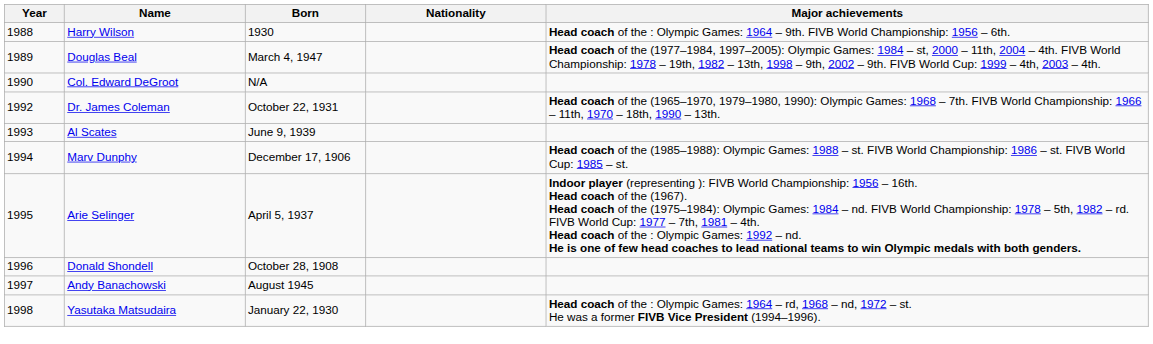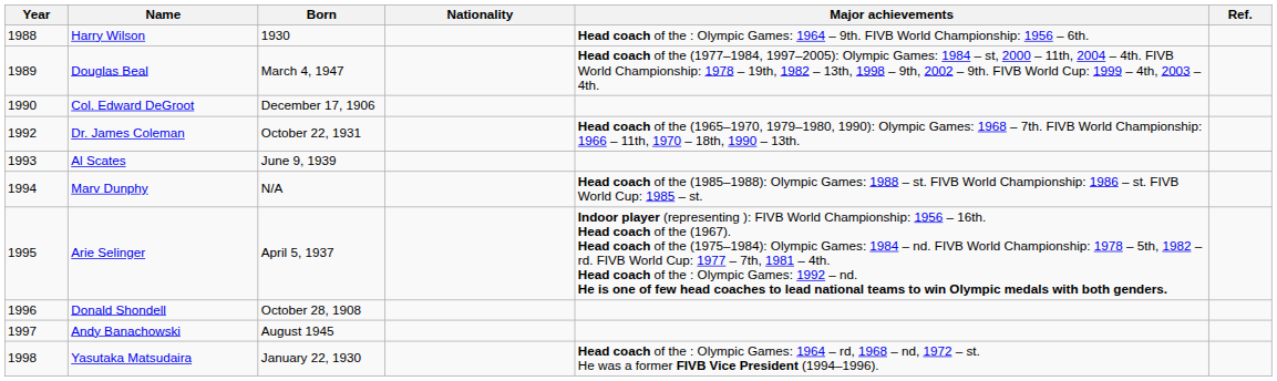+ column: Ref.
Col. Edward DeGroot | Born: N/A -> December 17, 1906
Marv Dunphy | Born: December 17, 1906 -> N/A
